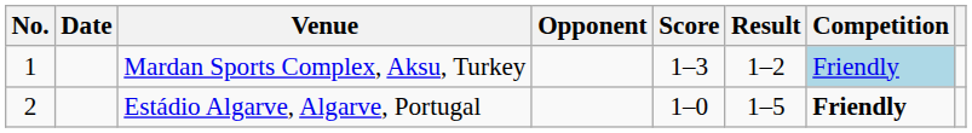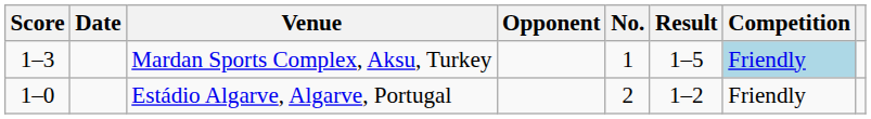columns swapped: No. <-> Score
Mardan Sports Complex, Aksu, Turkey | Result: 1–2 -> 1–5
Estádio Algarve, Algarve, Portugal | Result: 1–5 -> 1–2
Estádio Algarve, Algarve, Portugal | Competition: bold -> normal
